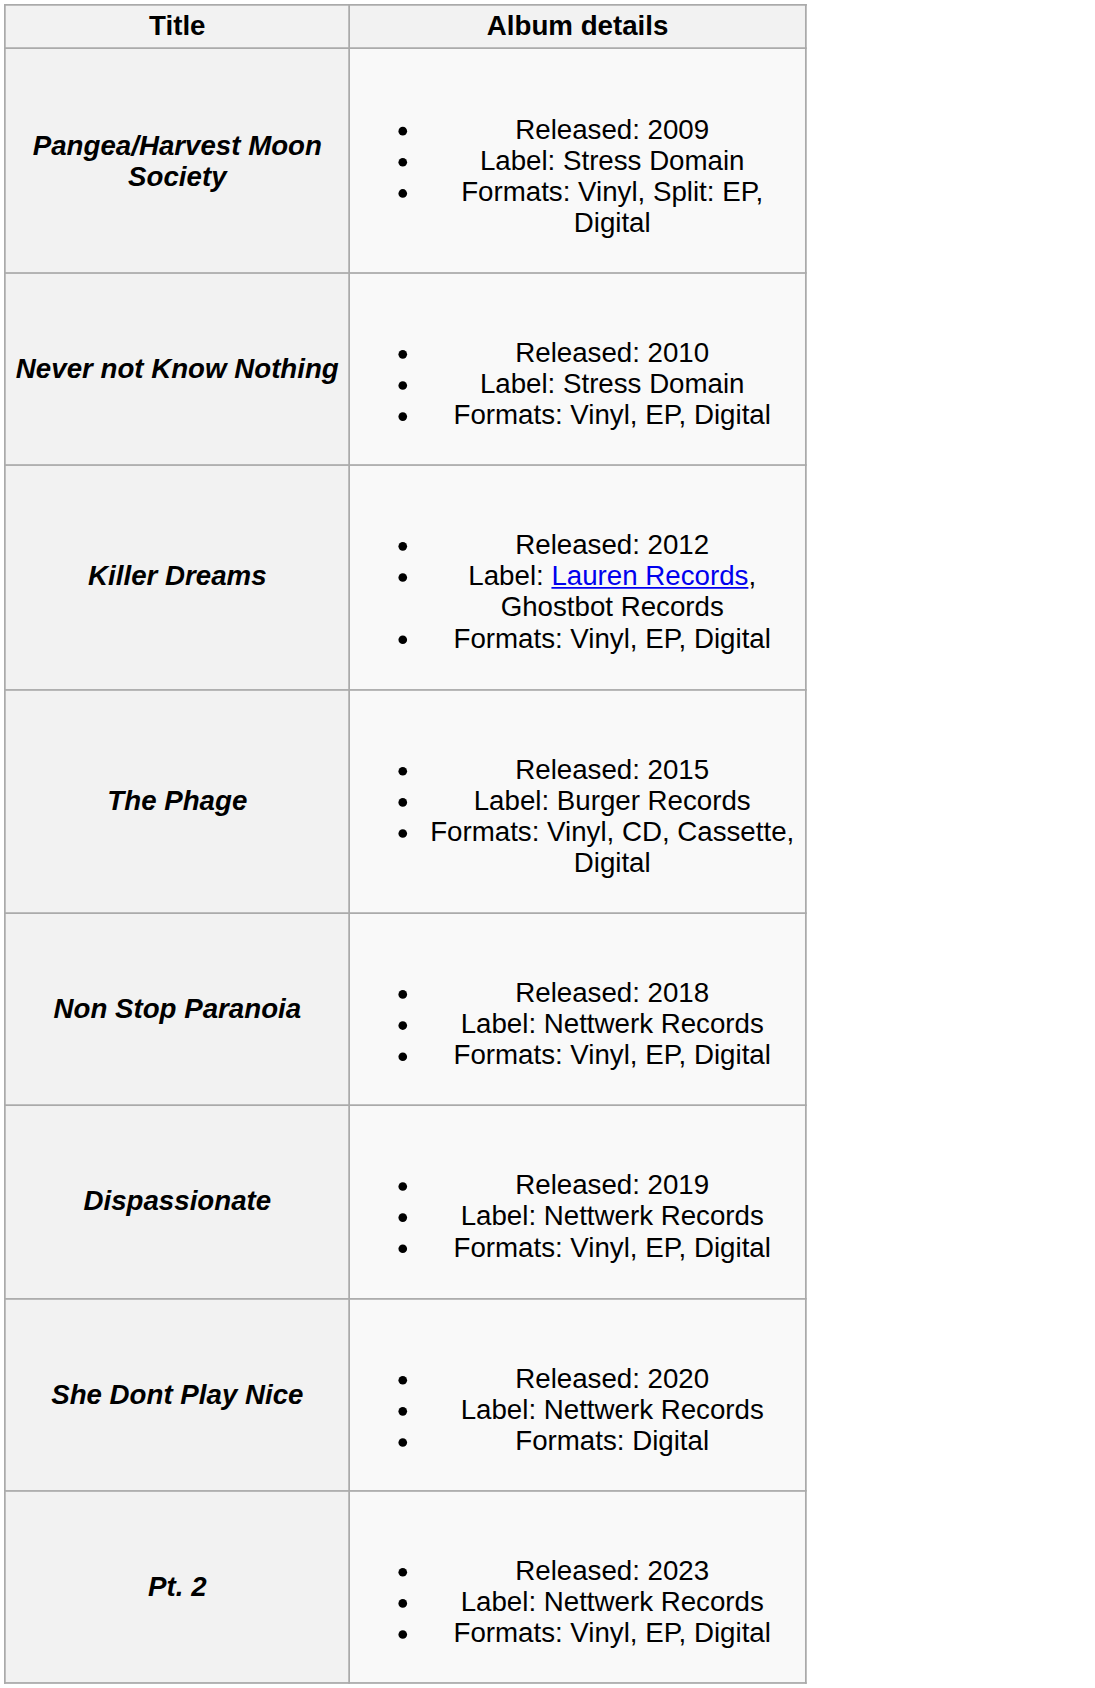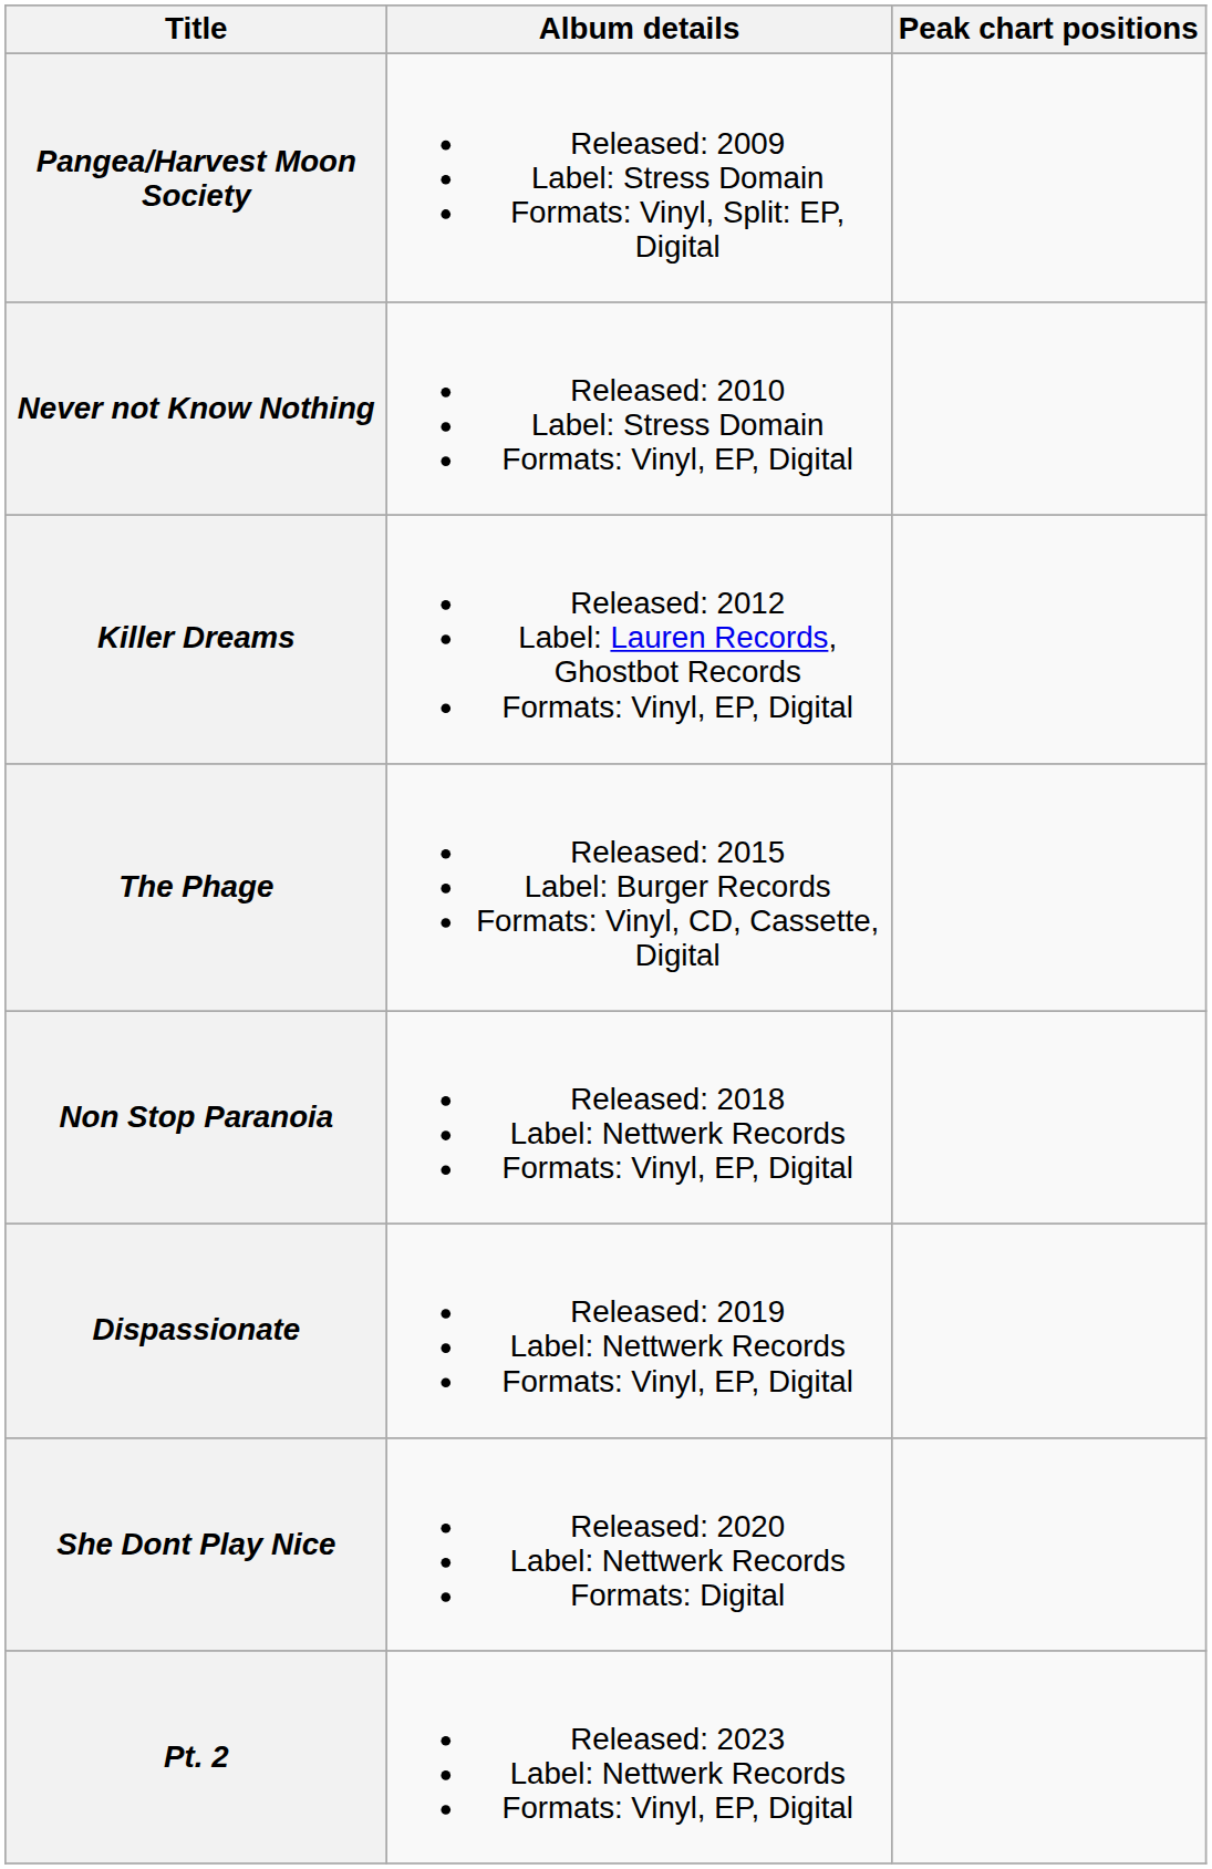+ column: Peak chart positions
